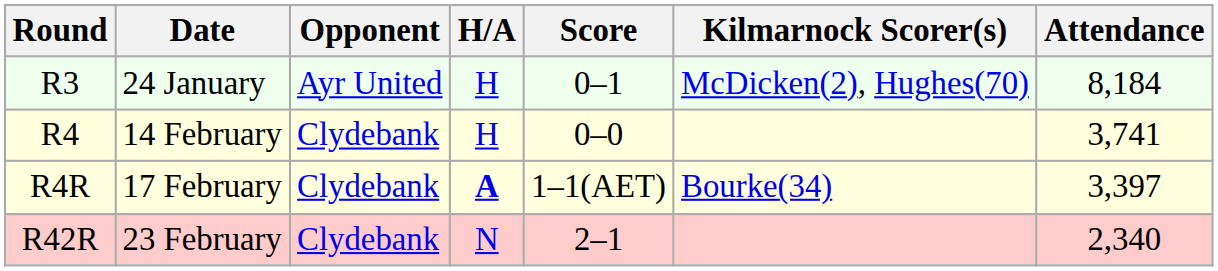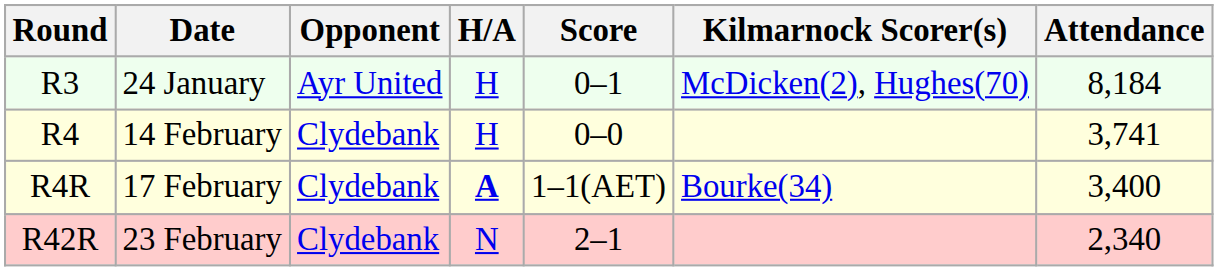R4R | Attendance: 3,397 -> 3,400
